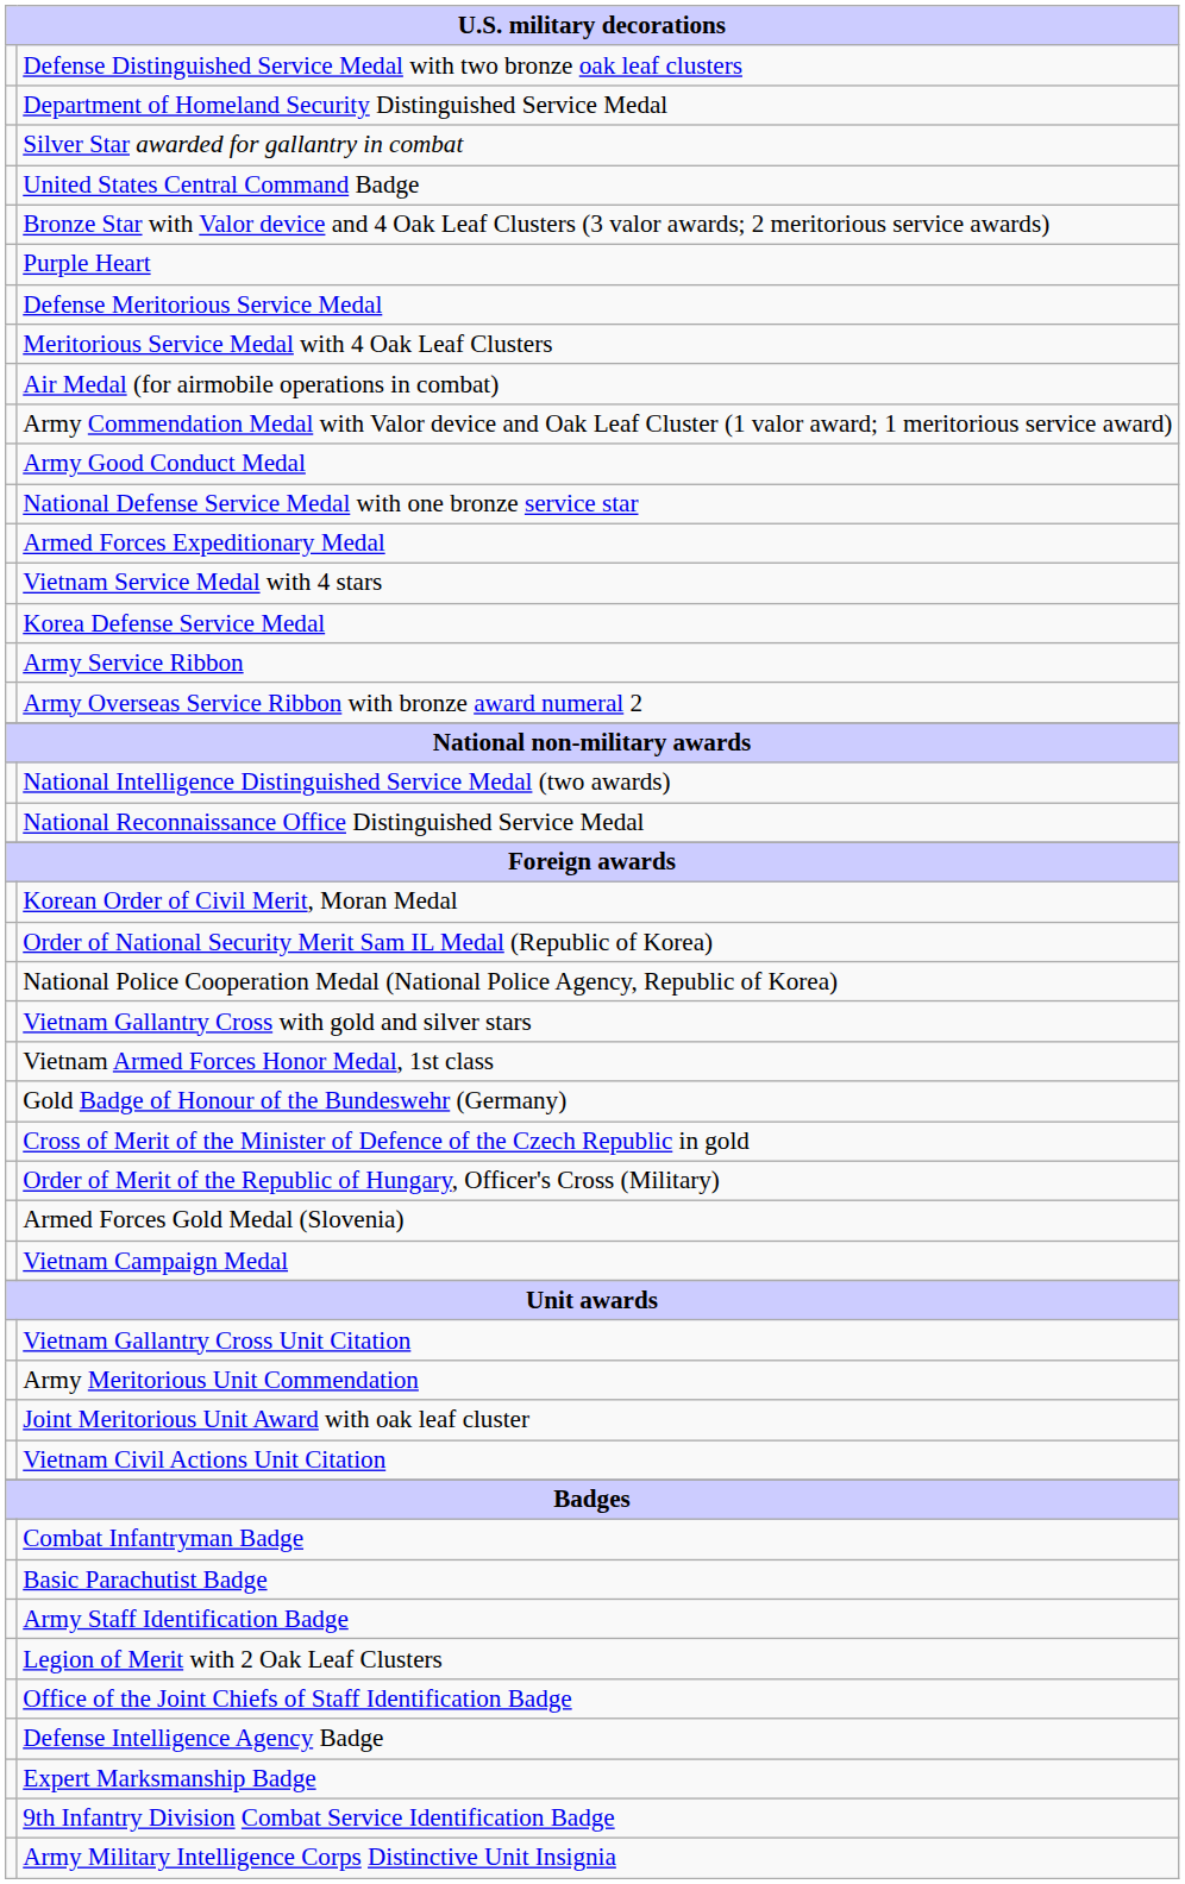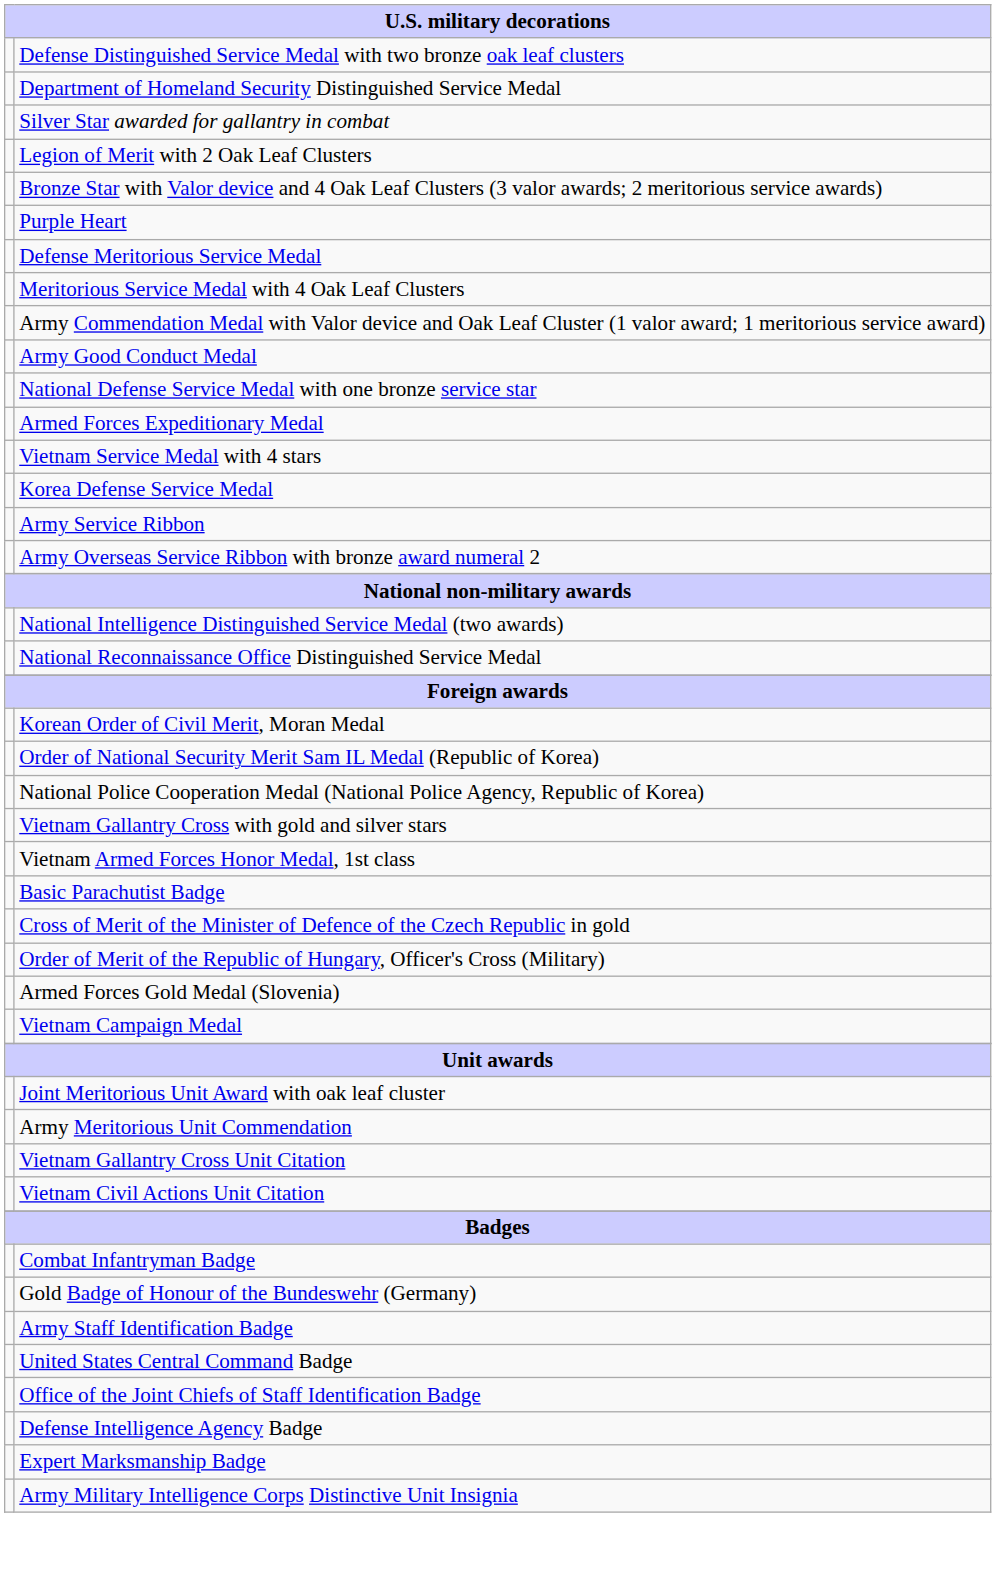rows swapped: Legion of Merit with 2 Oak Leaf Clusters <-> United States Central Command Badge
- row: Air Medal (for airmobile operations in combat)
rows swapped: Gold Badge of Honour of the Bundeswehr (Germany) <-> Basic Parachutist Badge
rows swapped: Joint Meritorious Unit Award with oak leaf cluster <-> Vietnam Gallantry Cross Unit Citation
- row: 9th Infantry Division Combat Service Identification Badge
